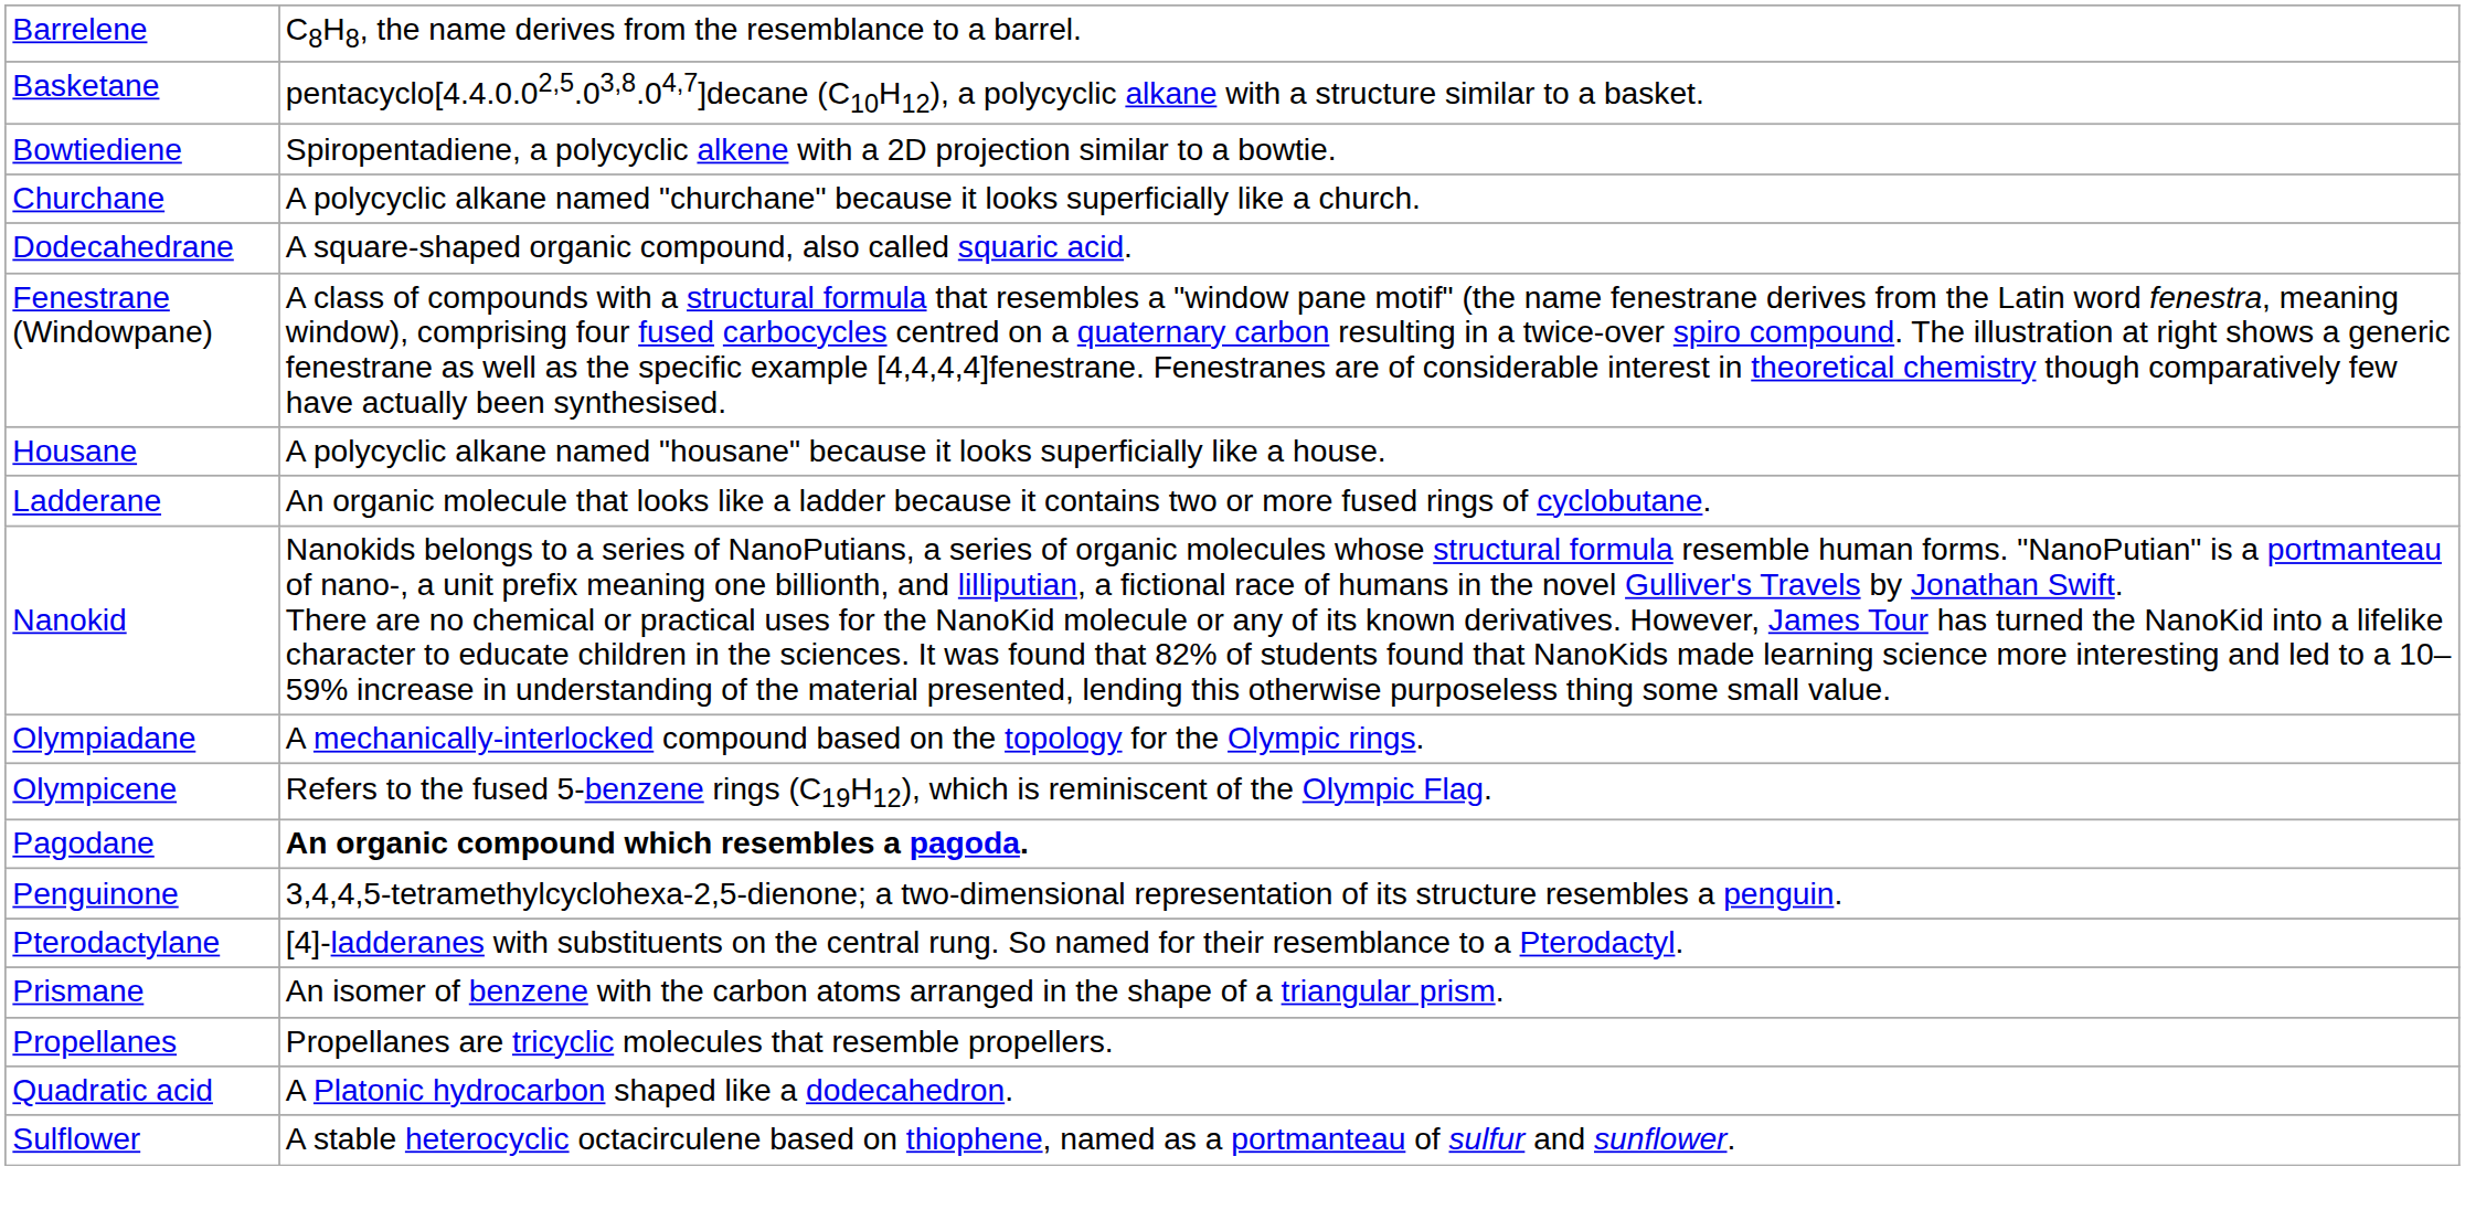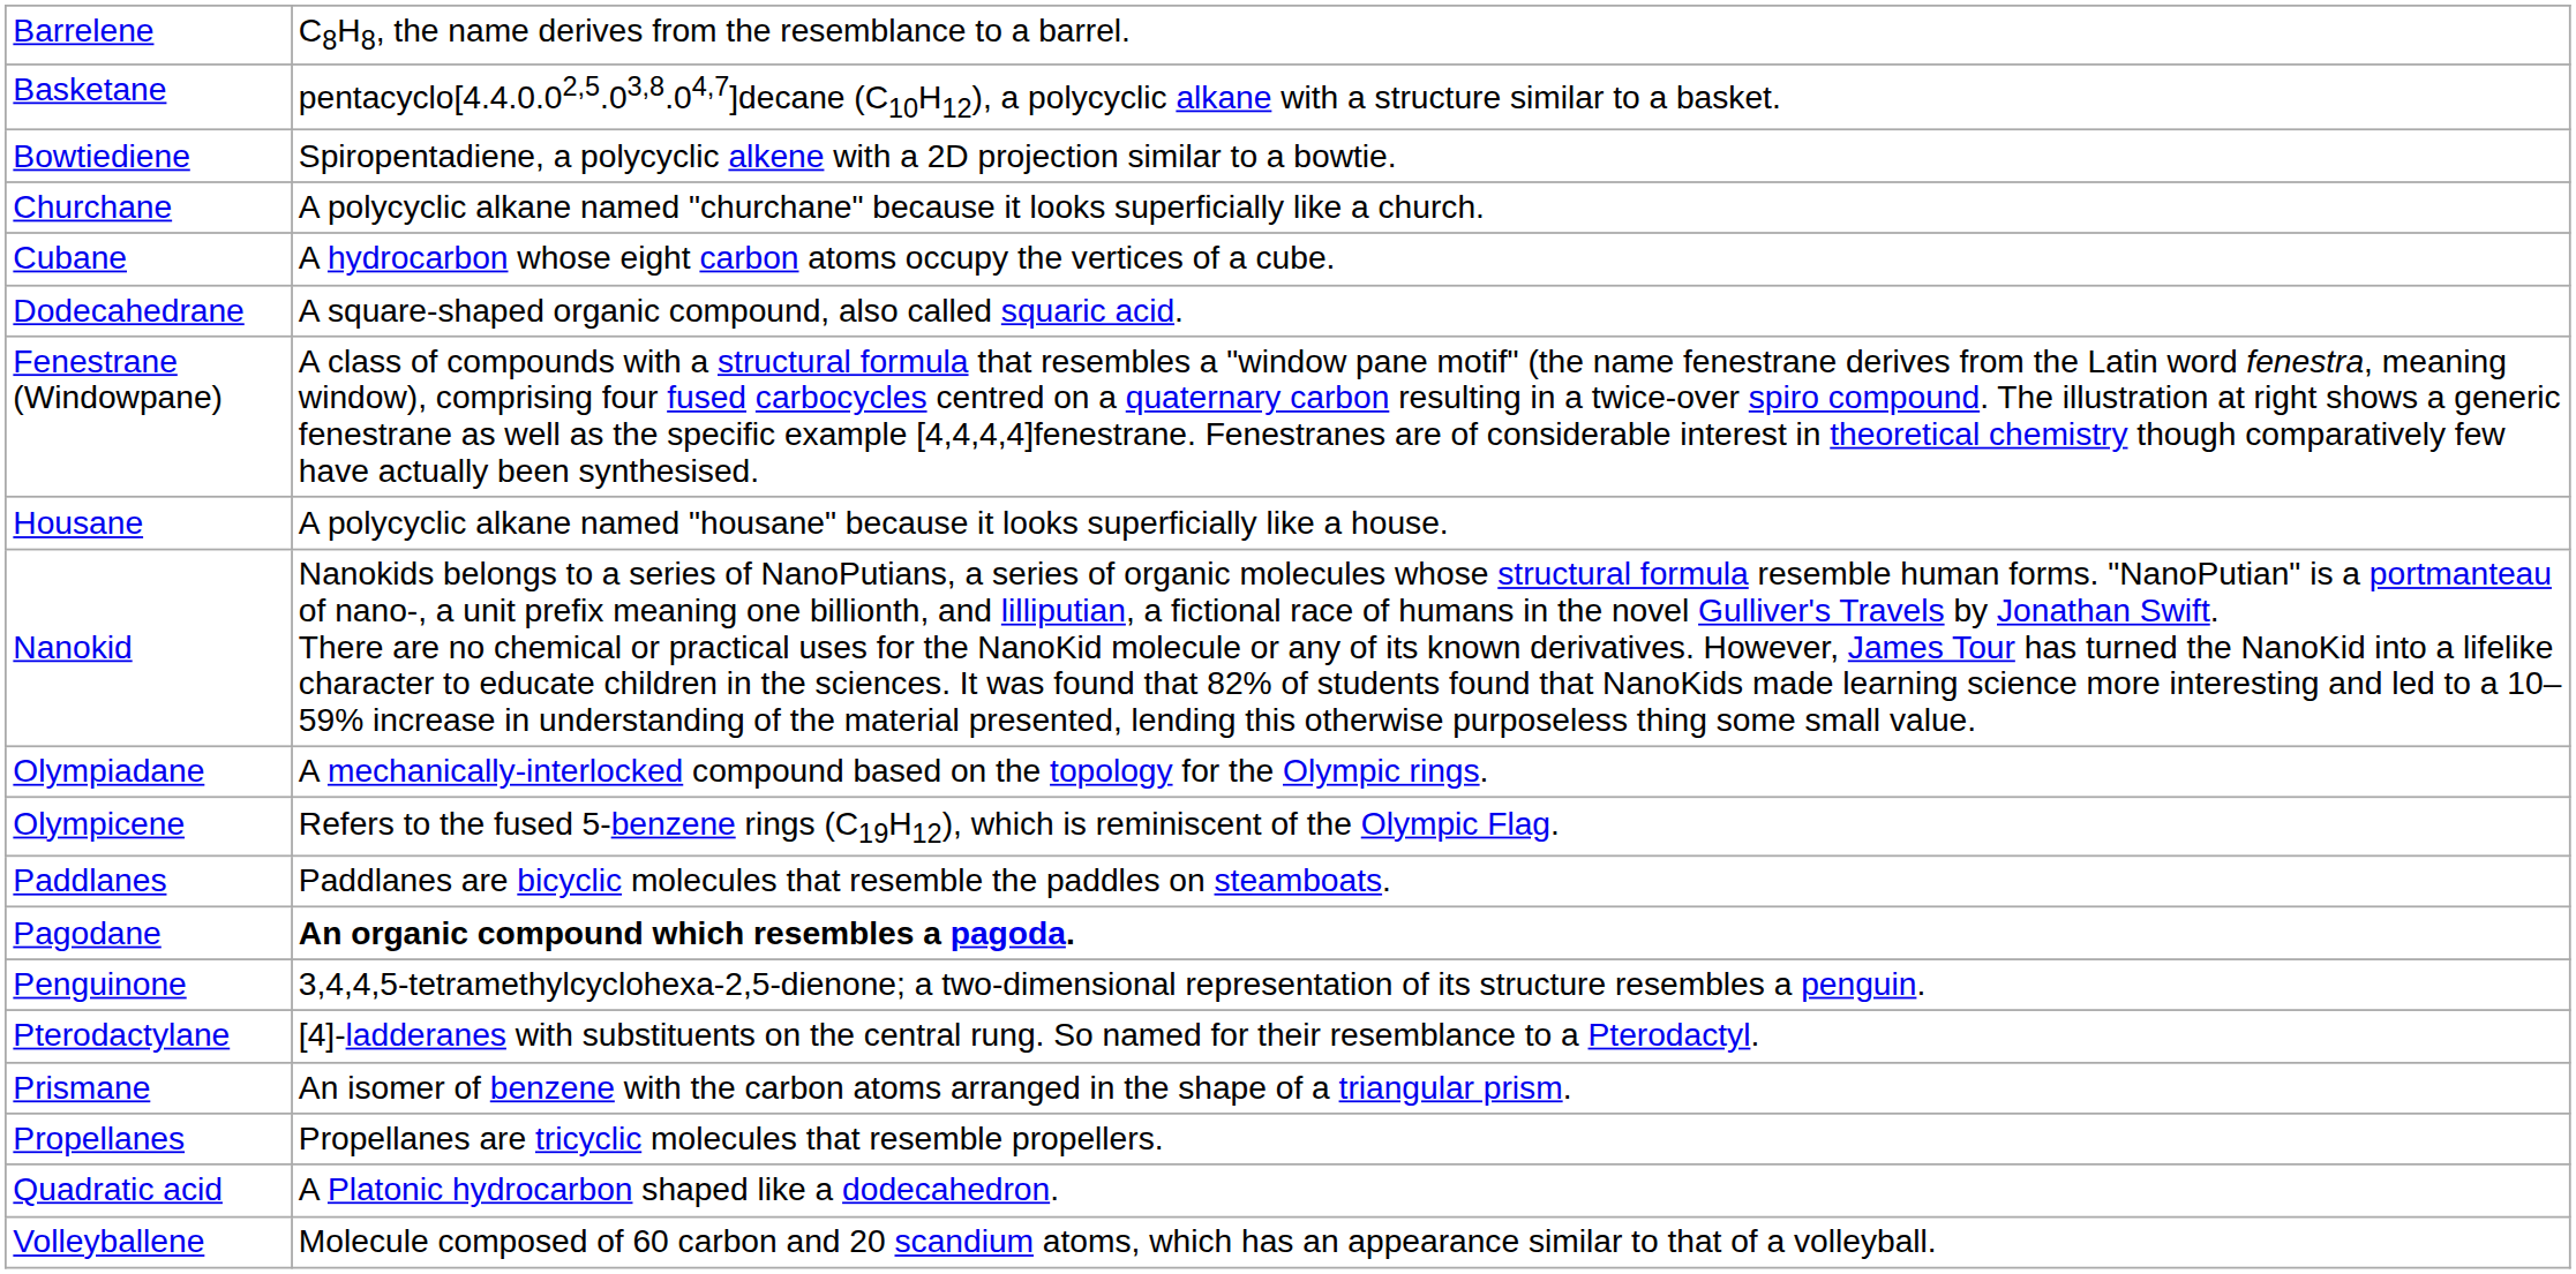+ row: Cubane | A hydrocarbon whose eight carbon atoms occupy the vertices of a cube.
- row: Ladderane | An organic molecule that looks like a ladder because it contains two or more fused rings of cyclobutane.
+ row: Paddlanes | Paddlanes are bicyclic molecules that resemble the paddles on steamboats.
- row: Sulflower | A stable heterocyclic octacirculene based on thiophene, named as a portmanteau of sulfur and sunflower.
+ row: Volleyballene | Molecule composed of 60 carbon and 20 scandium atoms, which has an appearance similar to that of a volleyball.
